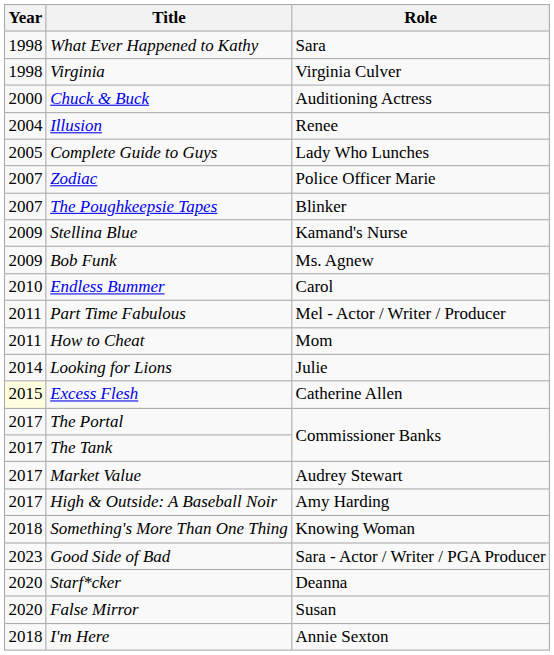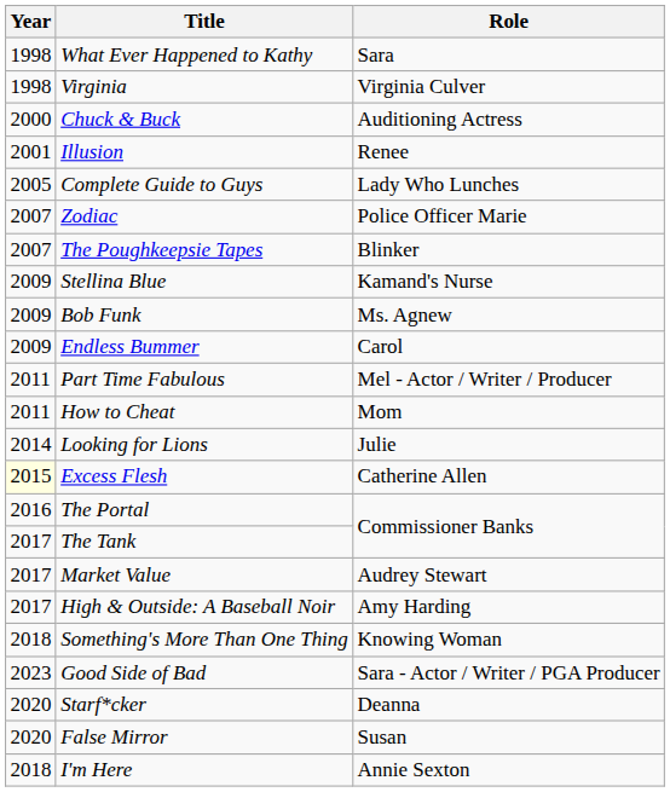Illusion | Year: 2004 -> 2001
Endless Bummer | Year: 2010 -> 2009
The Portal | Year: 2017 -> 2016
